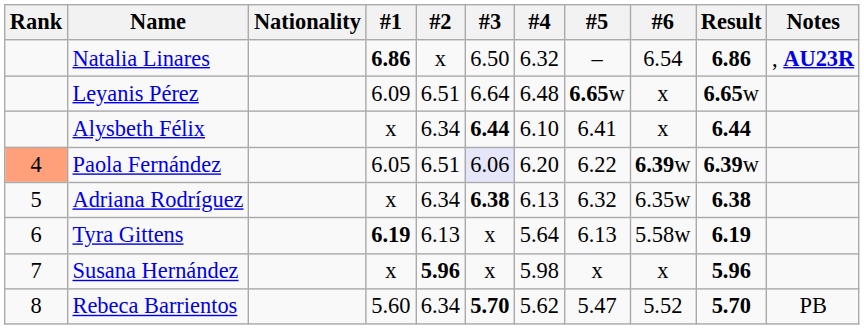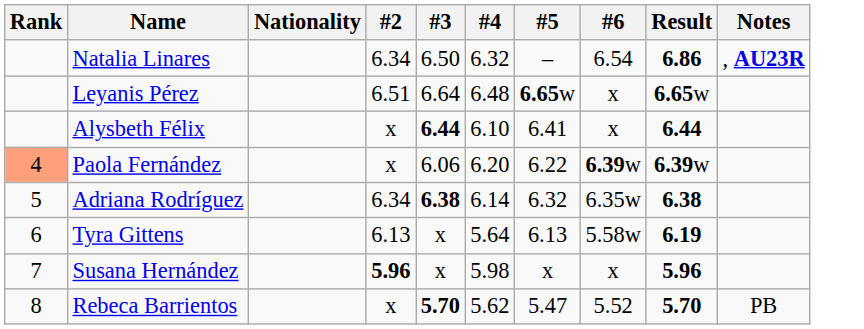- column: #1 | 6.86 | 6.09 | x | 6.05 | x | 6.19 | x | 5.60
Natalia Linares | #2: x -> 6.34
Alysbeth Félix | #2: 6.34 -> x
Paola Fernández | #2: 6.51 -> x
Paola Fernández | #3: lavender background -> no background
Adriana Rodríguez | #4: 6.13 -> 6.14
Rebeca Barrientos | #2: 6.34 -> x
